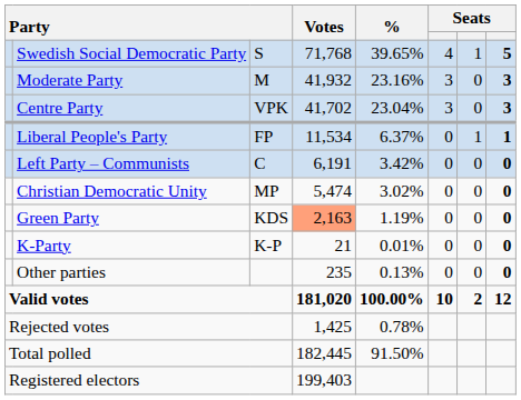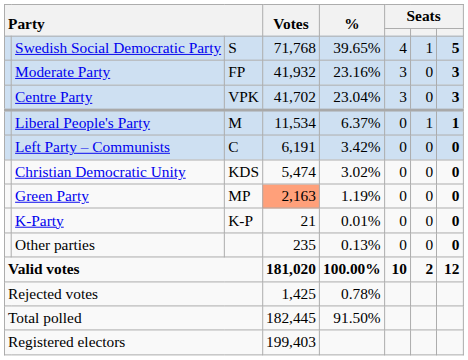Moderate Party | column 3: M -> FP
Liberal People's Party | column 3: FP -> M
Christian Democratic Unity | column 3: MP -> KDS
Green Party | column 3: KDS -> MP
